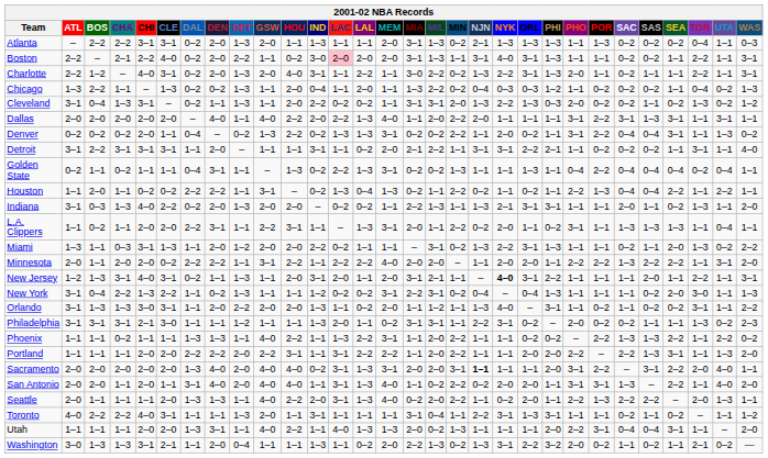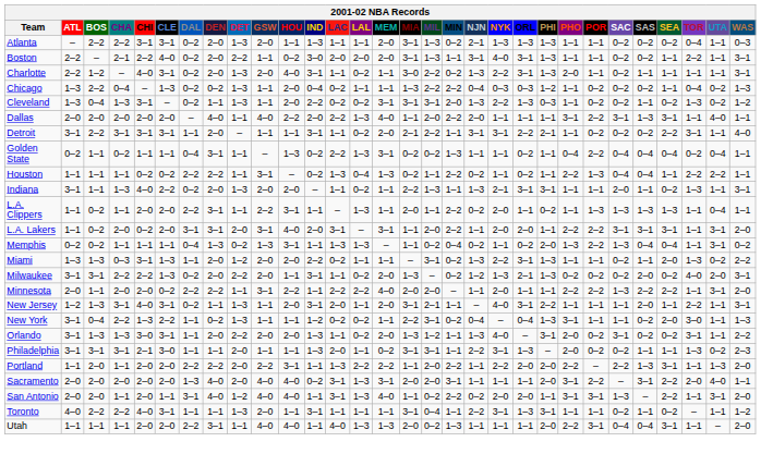Atlanta | POR: 1–3 -> 1–1
Boston | LAC: pink background -> no background
Charlotte | LAL: 2–2 -> 0–2
Charlotte | TOR: 2–2 -> 1–1
Chicago | CHA: 1–1 -> 0–4
Chicago | LAC: 1–1 -> 0–2
Chicago | LAL: 2–0 -> 1–1
Chicago | MIN: 0–2 -> 2–2
Cleveland | ATL: 3–1 -> 1–3
Cleveland | MEM: 1–1 -> 3–1
Cleveland | PHO: 2–0 -> 1–1
Dallas | UTA: 3–1 -> 4–0
- row: Denver | 0–2 | 0–2 | 0–2 | 2–0 | 1–1 | 0–4 | – | 0–2 | 1–3 | 2–2 | 0–2 | 1–3 | 1–3 | 3–1 | 0–2 | 0–2 | 2–2 | 1–1 | 2–0 | 0–2 | 1–1 | 3–1 | 2–2 | 0–4 | 0–4 | 3–1 | 1–1 | 1–3 | 0–2
Detroit | SEA: 1–1 -> 2–2
Golden State | ORL: 1–3 -> 0–2
Houston | BOS: 2–0 -> 1–1
Houston | SEA: 2–2 -> 1–1
Houston | TOR: 1–1 -> 2–2
Indiana | BOS: 0–3 -> 1–1
Indiana | LAC: 0–2 -> 1–1
Indiana | WAS: 2–0 -> 3–1
L.A. Clippers | MEM: 3–1 -> 1–1
L.A. Clippers | PHO: 3–1 -> 1–1
L.A. Clippers | POR: 1–1 -> 1–3
+ row: L.A. Lakers | 1–1 | 0–2 | 2–0 | 0–2 | 2–0 | 3–1 | 3–1 | 2–0 | 3–1 | 4–0 | 2–0 | 3–1 | – | 3–1 | 1–1 | 2–0 | 2–2 | 1–1 | 2–0 | 2–0 | 1–1 | 2–2 | 2–2 | 3–1 | 3–1 | 3–1 | 1–1 | 3–1 | 2–0
+ row: Memphis | 0–2 | 0–2 | 1–1 | 1–1 | 1–1 | 0–4 | 1–3 | 0–2 | 1–3 | 3–1 | 1–1 | 1–3 | 1–3 | – | 1–1 | 0–2 | 0–4 | 0–2 | 1–1 | 0–2 | 2–0 | 1–3 | 2–2 | 1–3 | 0–4 | 0–4 | 1–1 | 3–1 | 0–2
Miami | BOS: 1–1 -> 1–3
+ row: Milwaukee | 3–1 | 3–1 | 2–2 | 2–2 | 1–3 | 0–2 | 2–0 | 2–2 | 2–0 | 1–1 | 3–1 | 1–1 | 0–2 | 2–0 | 1–3 | – | 0–2 | 1–2 | 1–3 | 2–1 | 1–3 | 0–2 | 0–2 | 0–2 | 2–0 | 0–2 | 4–0 | 2–0 | 3–1
Minnesota | ORL: 2–0 -> 1–1
New Jersey | NYK: bold -> normal
New York | MEM: 3–1 -> 1–1
New York | PHO: 1–1 -> 3–1
Orlando | MIA: 1–1 -> 1–3
Orlando | PHO: 1–1 -> 2–0
Orlando | SAC: 1–1 -> 3–1
Philadelphia | DET: 1–2 -> 2–0
Philadelphia | ORL: 0–2 -> 1–3
- row: Phoenix | 1–1 | 1–1 | 0–2 | 1–1 | 1–1 | 1–3 | 1–3 | 1–1 | 4–0 | 2–2 | 1–1 | 1–3 | 2–2 | 3–1 | 1–1 | 2–0 | 2–2 | 1–1 | 1–1 | 0–2 | 0–2 | – | 2–2 | 1–3 | 1–3 | 2–2 | 1–1 | 2–2 | 0–2
Portland | BOS: 1–1 -> 2–0
Portland | LAC: 3–1 -> 1–3
Portland | NYK: 1–1 -> 2–2
Sacramento | NJN: bold -> normal
San Antonio | DET: 2–0 -> 1–2
San Antonio | UTA: 4–0 -> 3–1
- row: Seattle | 2–0 | 1–1 | 1–1 | 1–1 | 2–0 | 1–3 | 1–3 | 1–1 | 4–0 | 2–2 | 2–0 | 3–1 | 1–3 | 4–0 | 0–2 | 2–0 | 2–2 | 1–1 | 0–2 | 2–0 | 1–1 | 2–2 | 1–3 | 2–2 | 2–2 | – | 2–0 | 1–3 | 1–1
Utah | DAL: 1–3 -> 2–2
Utah | HOU: 2–2 -> 4–0
- row: Washington | 3–0 | 1–3 | 1–3 | 3–1 | 2–1 | 1–1 | 2–0 | 0–4 | 1–1 | 1–1 | 1–3 | 1–1 | 0–2 | 2–0 | 2–2 | 1–3 | 0–2 | 1–3 | 3–1 | 2–2 | 3–2 | 2–0 | 0–2 | 1–1 | 0–2 | 1–1 | 2–1 | 0–2 | —
